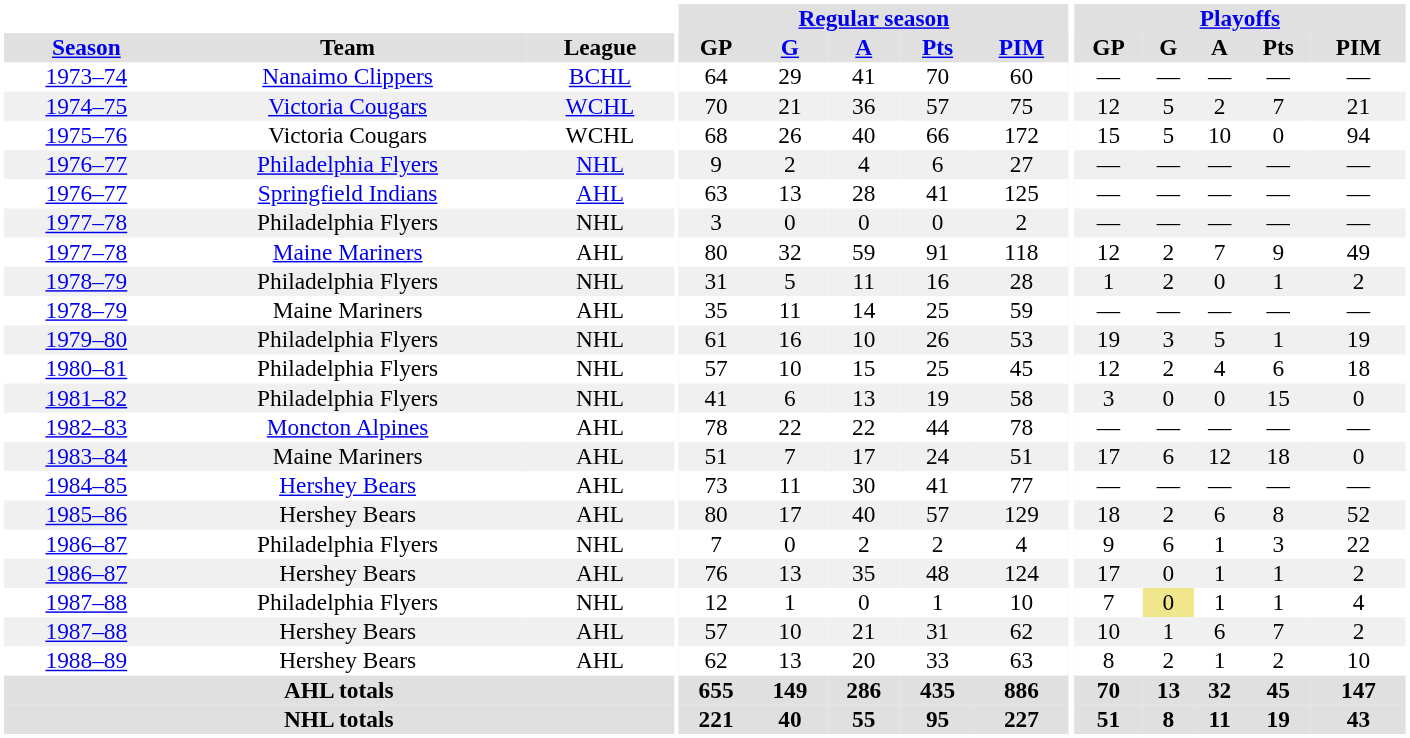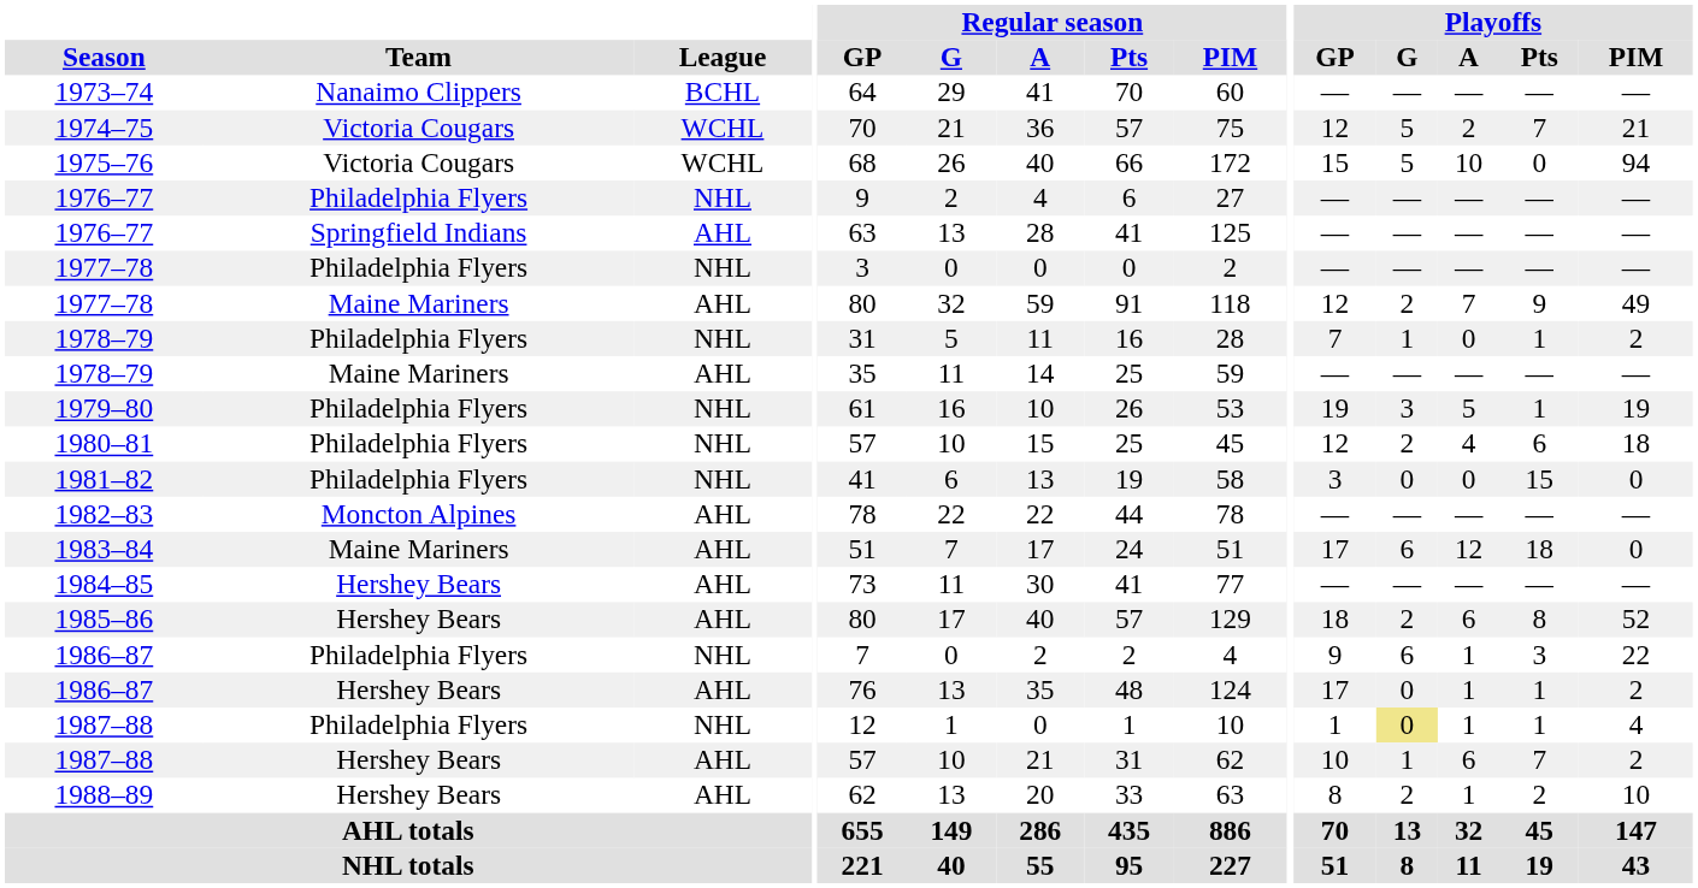1978–79 / Philadelphia Flyers | Playoffs / GP: 1 -> 7
1978–79 / Philadelphia Flyers | Playoffs / G: 2 -> 1
1987–88 / Philadelphia Flyers | Playoffs / GP: 7 -> 1
